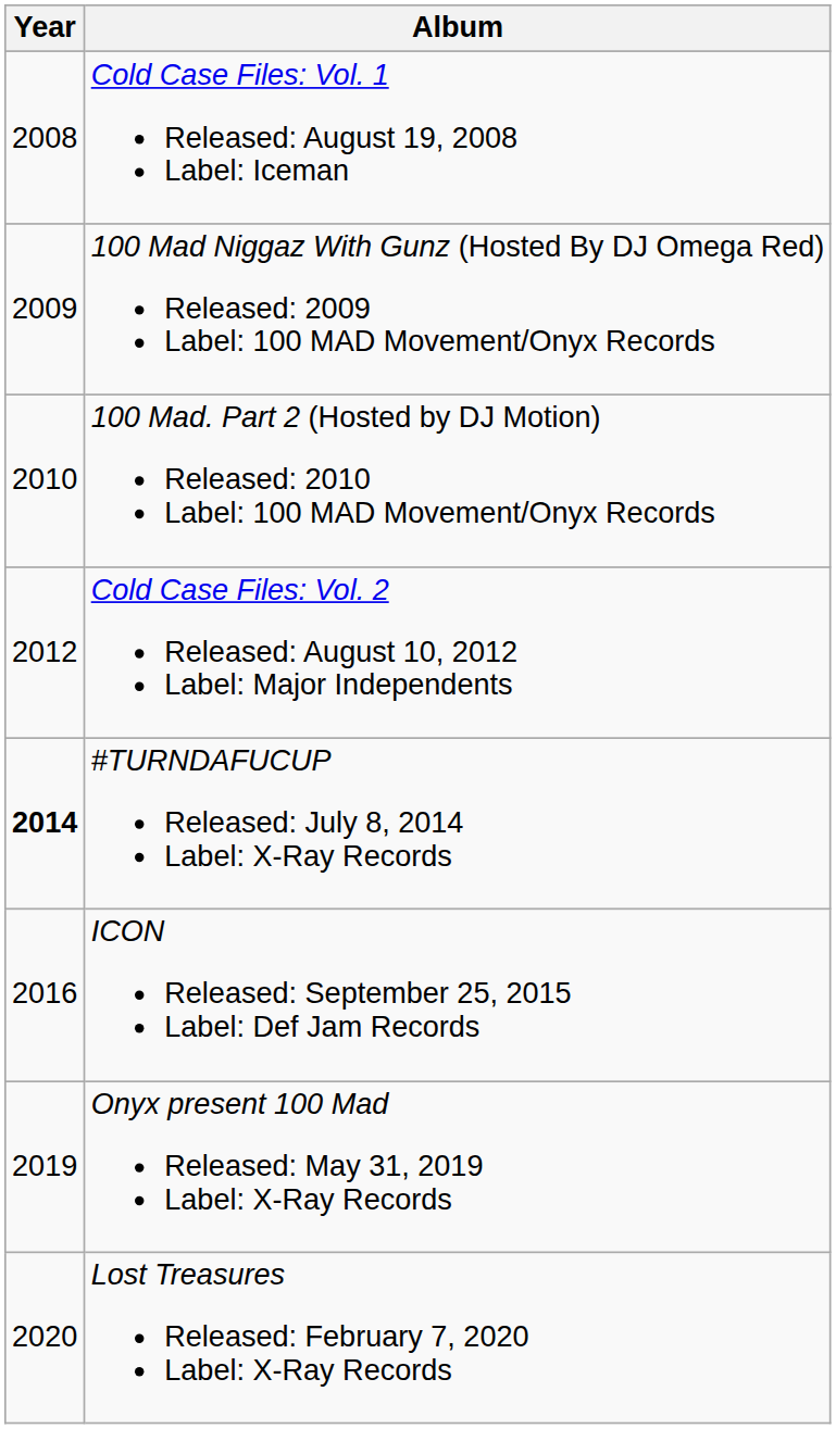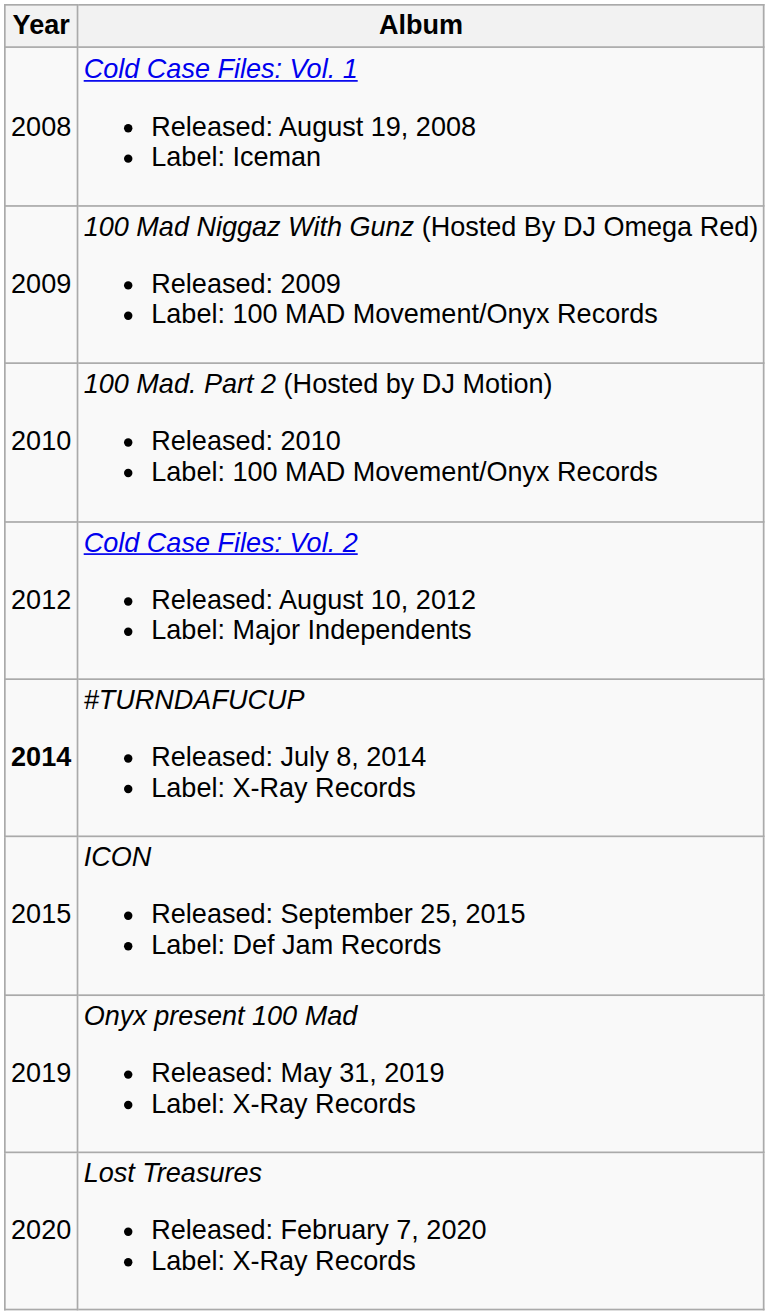ICON Released: September 25, 2015 Label: Def Jam Records | Year: 2016 -> 2015
